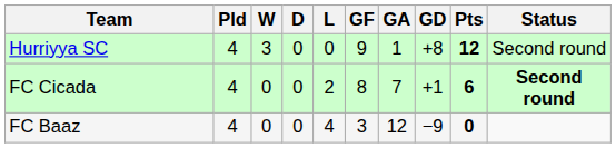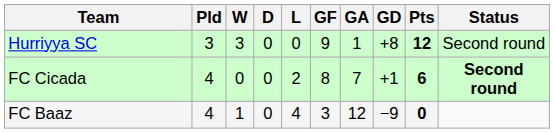Hurriyya SC | Pld: 4 -> 3
FC Baaz | W: 0 -> 1
